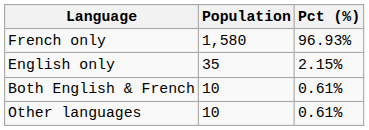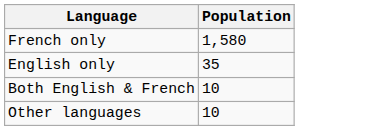- column: Pct (%) | 96.93% | 2.15% | 0.61% | 0.61%
